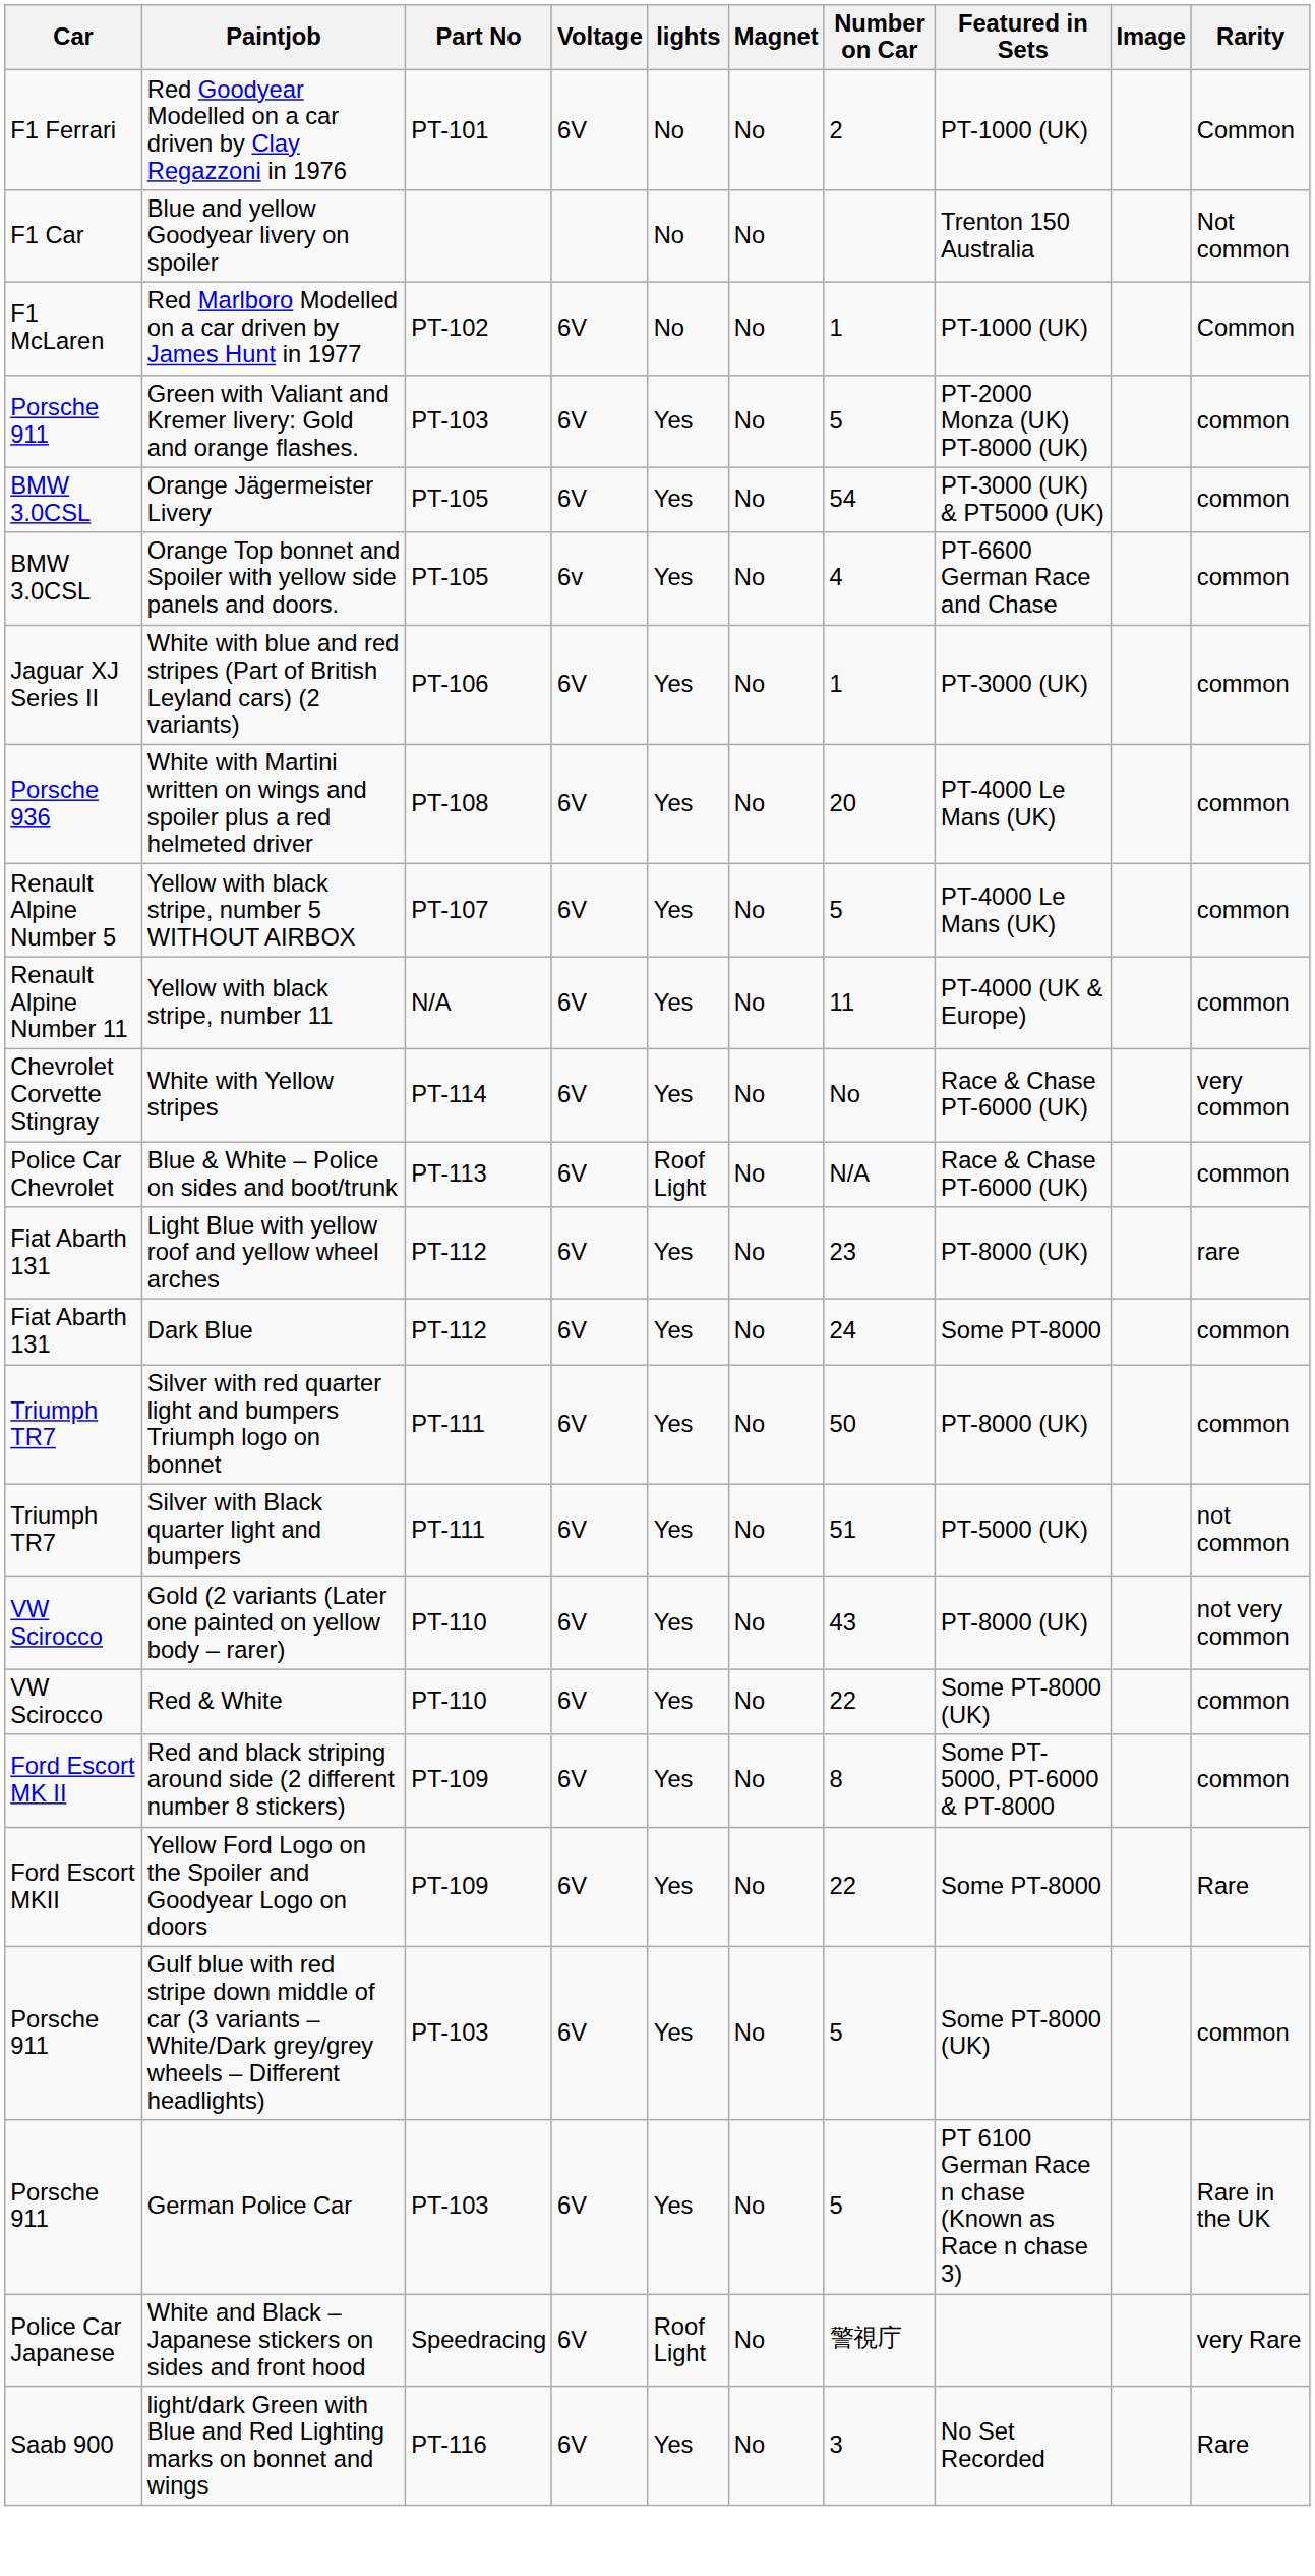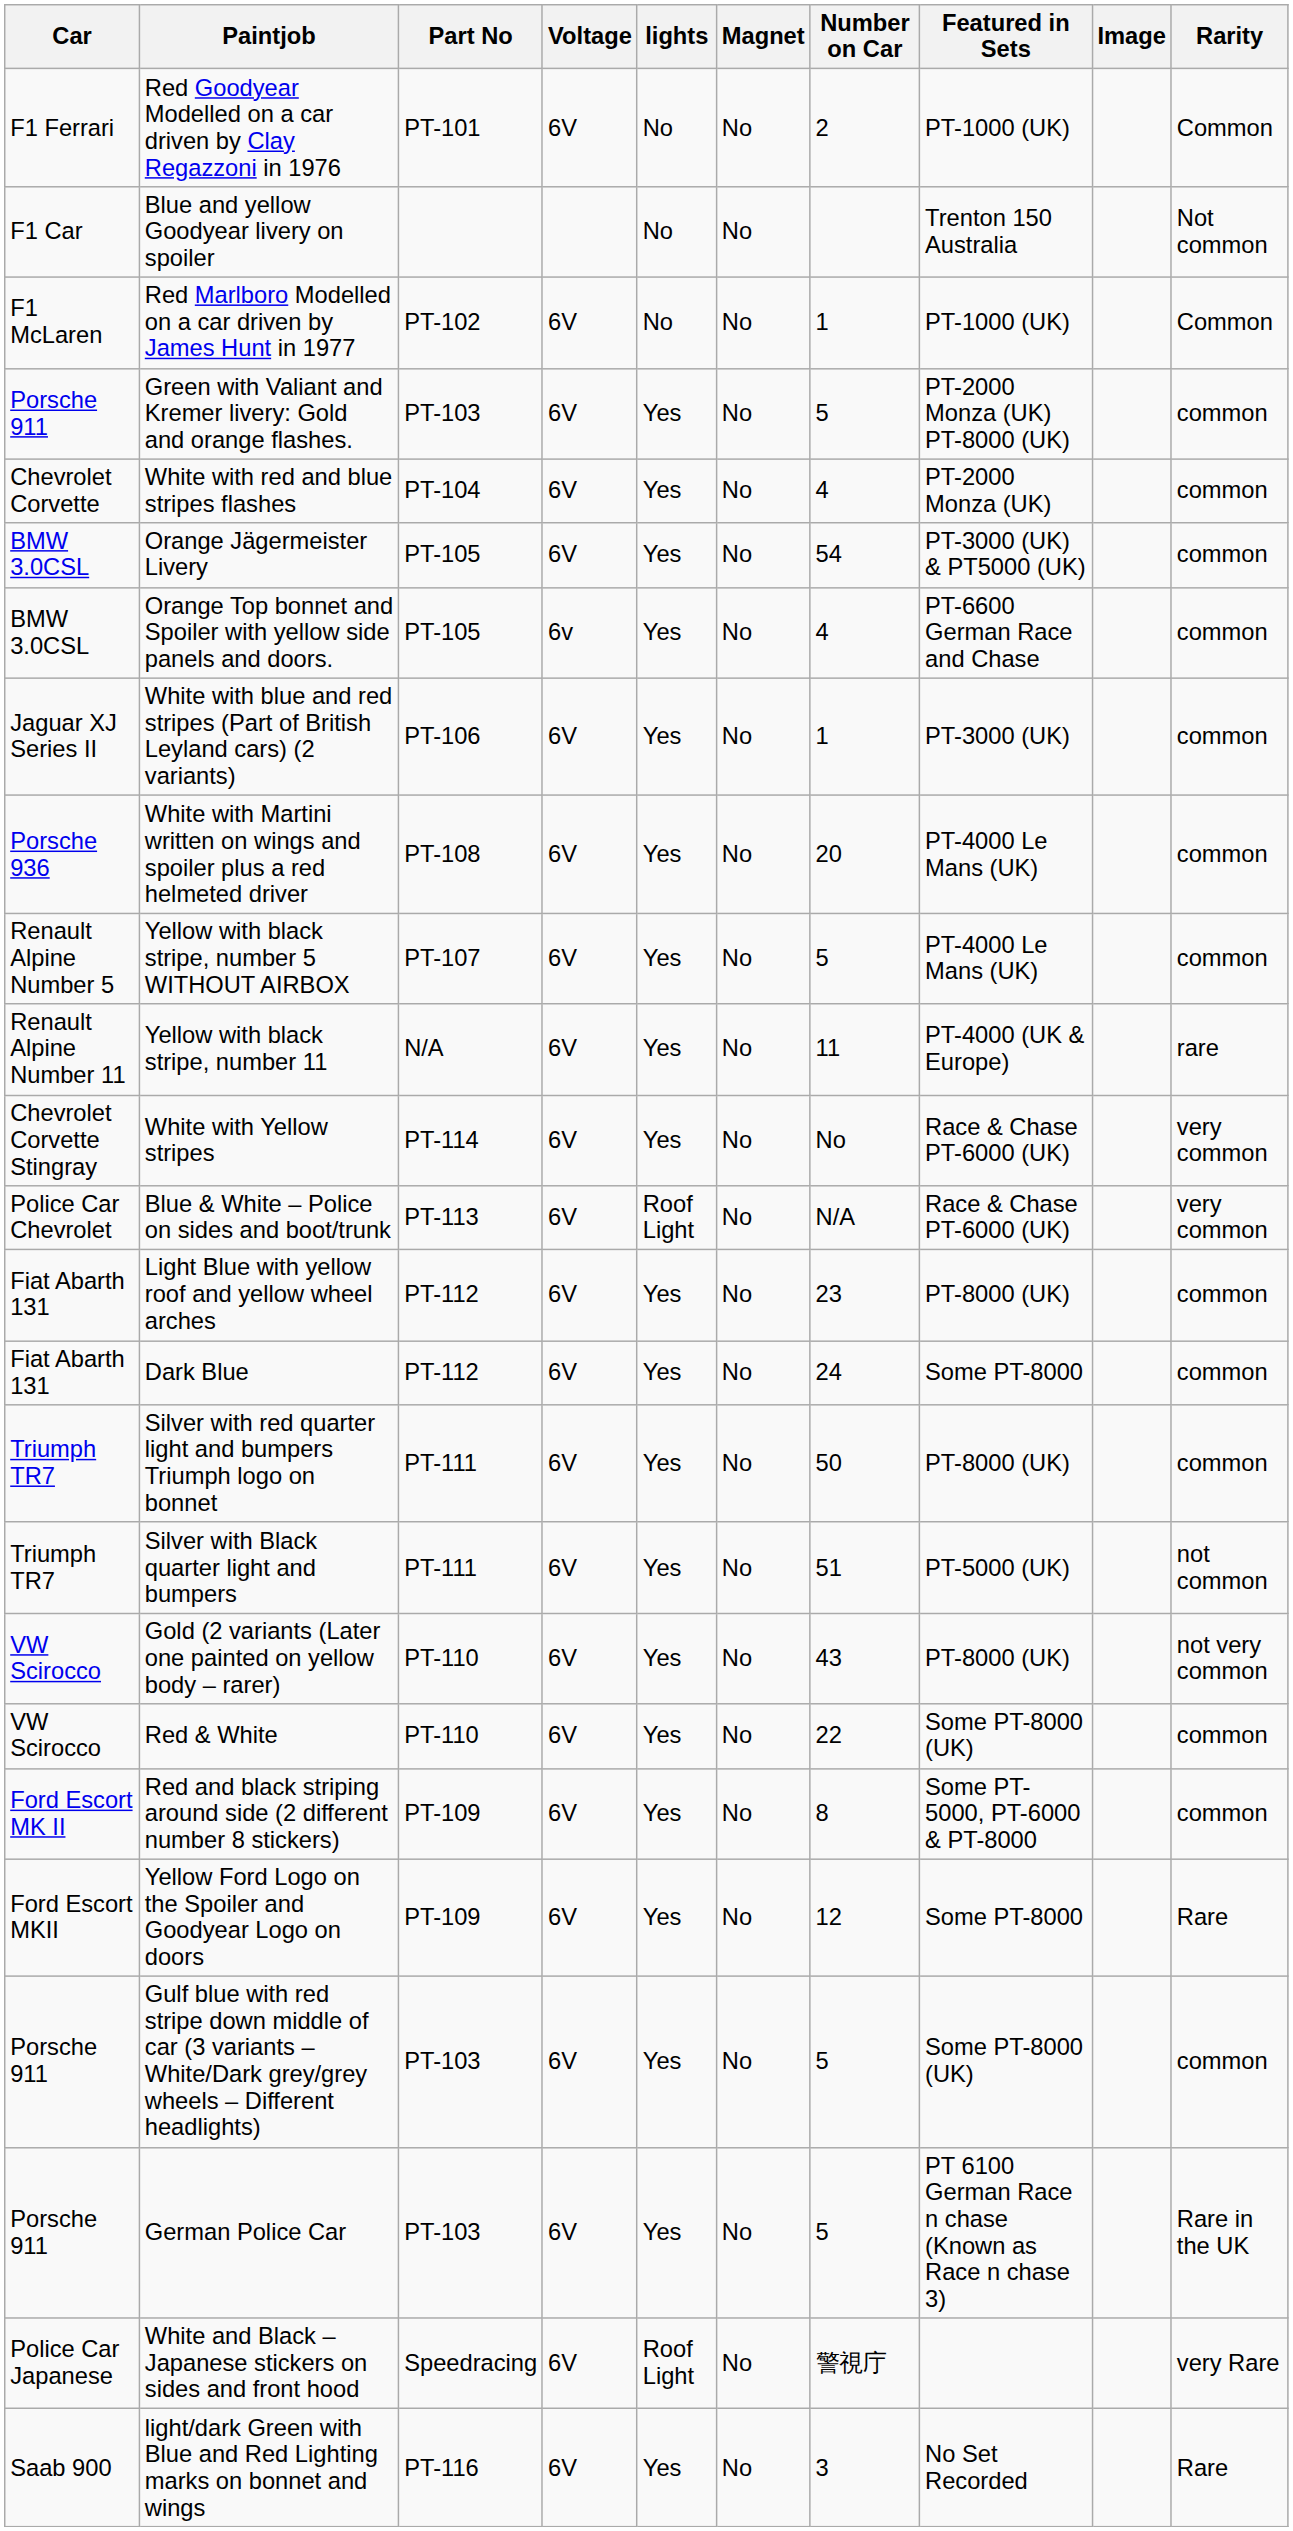+ row: Chevrolet Corvette | White with red and blue stripes flashes | PT-104 | 6V | Yes | No | 4 | PT-2000 Monza (UK) | common
Yellow with black stripe, number 11 | Rarity: common -> rare
Blue & White – Police on sides and boot/trunk | Rarity: common -> very common
Light Blue with yellow roof and yellow wheel arches | Rarity: rare -> common
Yellow Ford Logo on the Spoiler and Goodyear Logo on doors | Number on Car: 22 -> 12
